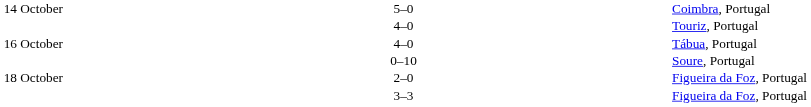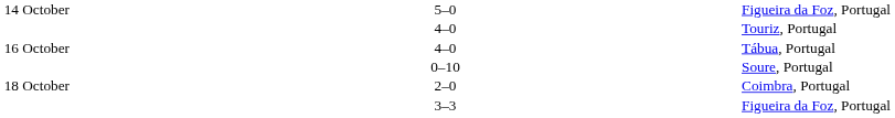5–0 | column 5: Coimbra, Portugal -> Figueira da Foz, Portugal
2–0 | column 5: Figueira da Foz, Portugal -> Coimbra, Portugal
